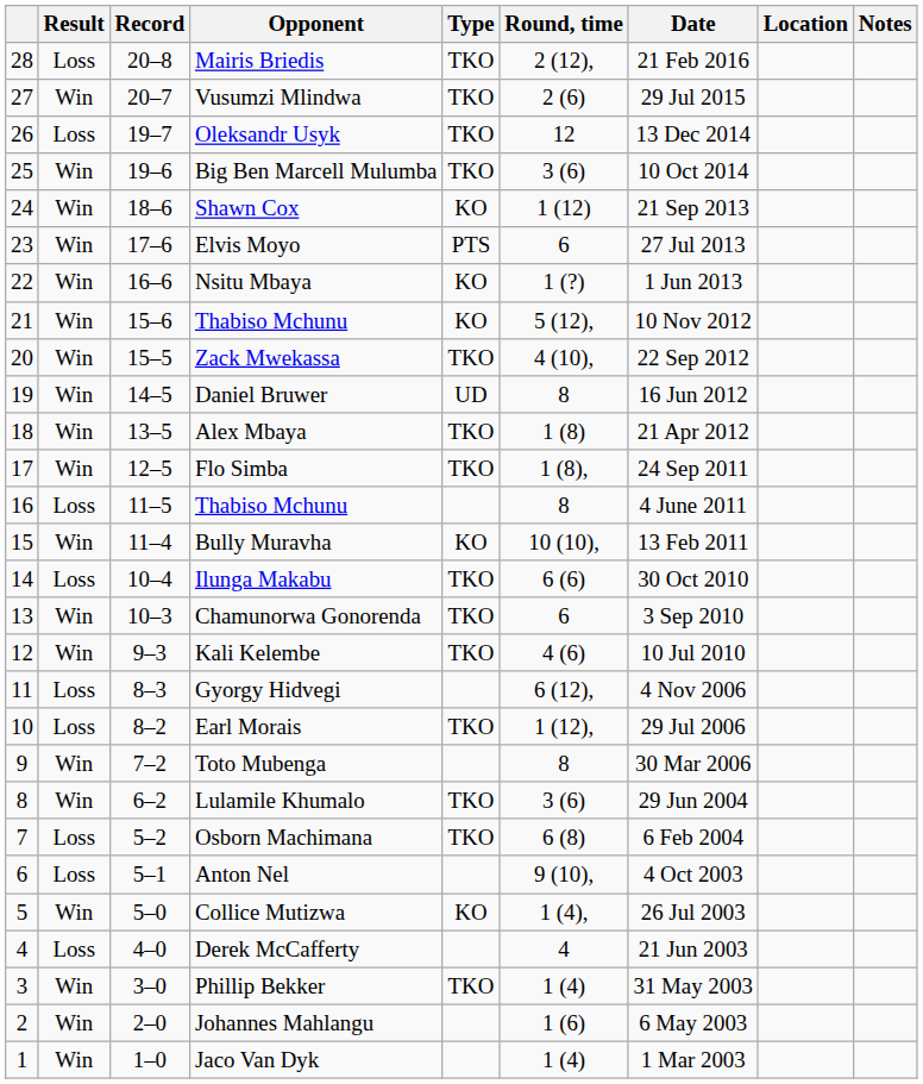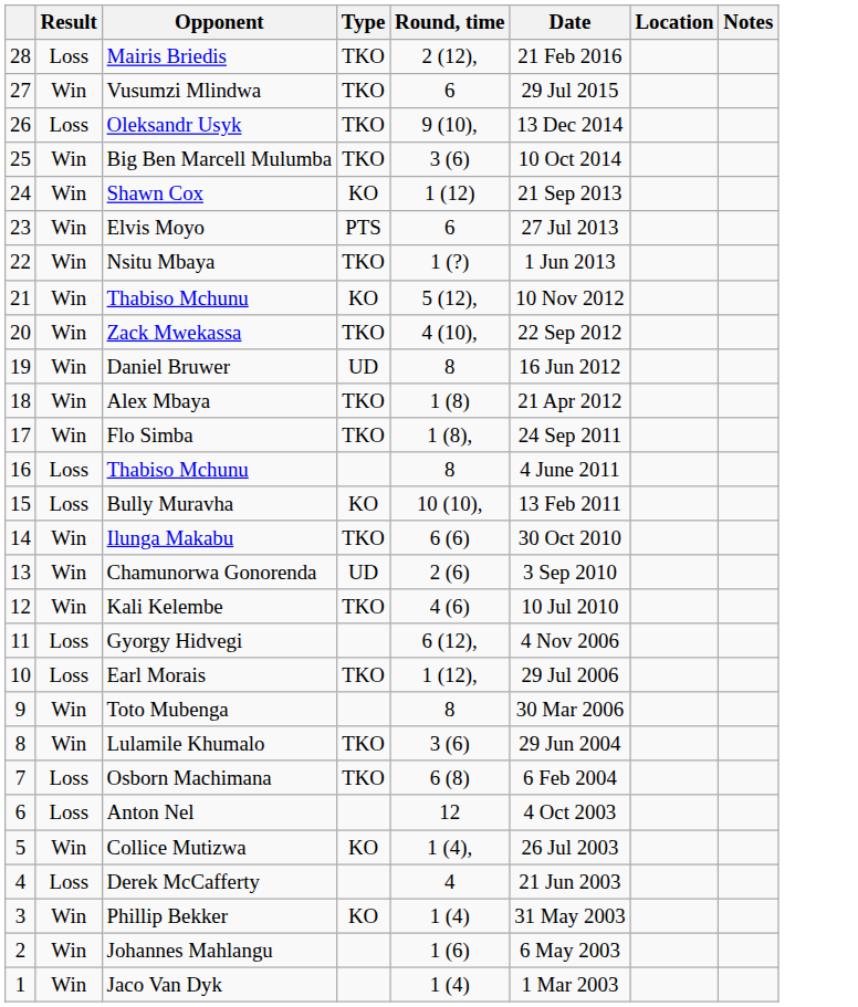- column: Record | 20–8 | 20–7 | 19–7 | 19–6 | 18–6 | 17–6 | 16–6 | 15–6 | 15–5 | 14–5 | 13–5 | 12–5 | 11–5 | 11–4 | 10–4 | 10–3 | 9–3 | 8–3 | 8–2 | 7–2 | 6–2 | 5–2 | 5–1 | 5–0 | 4–0 | 3–0 | 2–0 | 1–0
Vusumzi Mlindwa | Round, time: 2 (6) -> 6
Oleksandr Usyk | Round, time: 12 -> 9 (10),
Nsitu Mbaya | Type: KO -> TKO
Bully Muravha | Result: Win -> Loss
Ilunga Makabu | Result: Loss -> Win
Chamunorwa Gonorenda | Type: TKO -> UD
Chamunorwa Gonorenda | Round, time: 6 -> 2 (6)
Anton Nel | Round, time: 9 (10), -> 12
Phillip Bekker | Type: TKO -> KO
